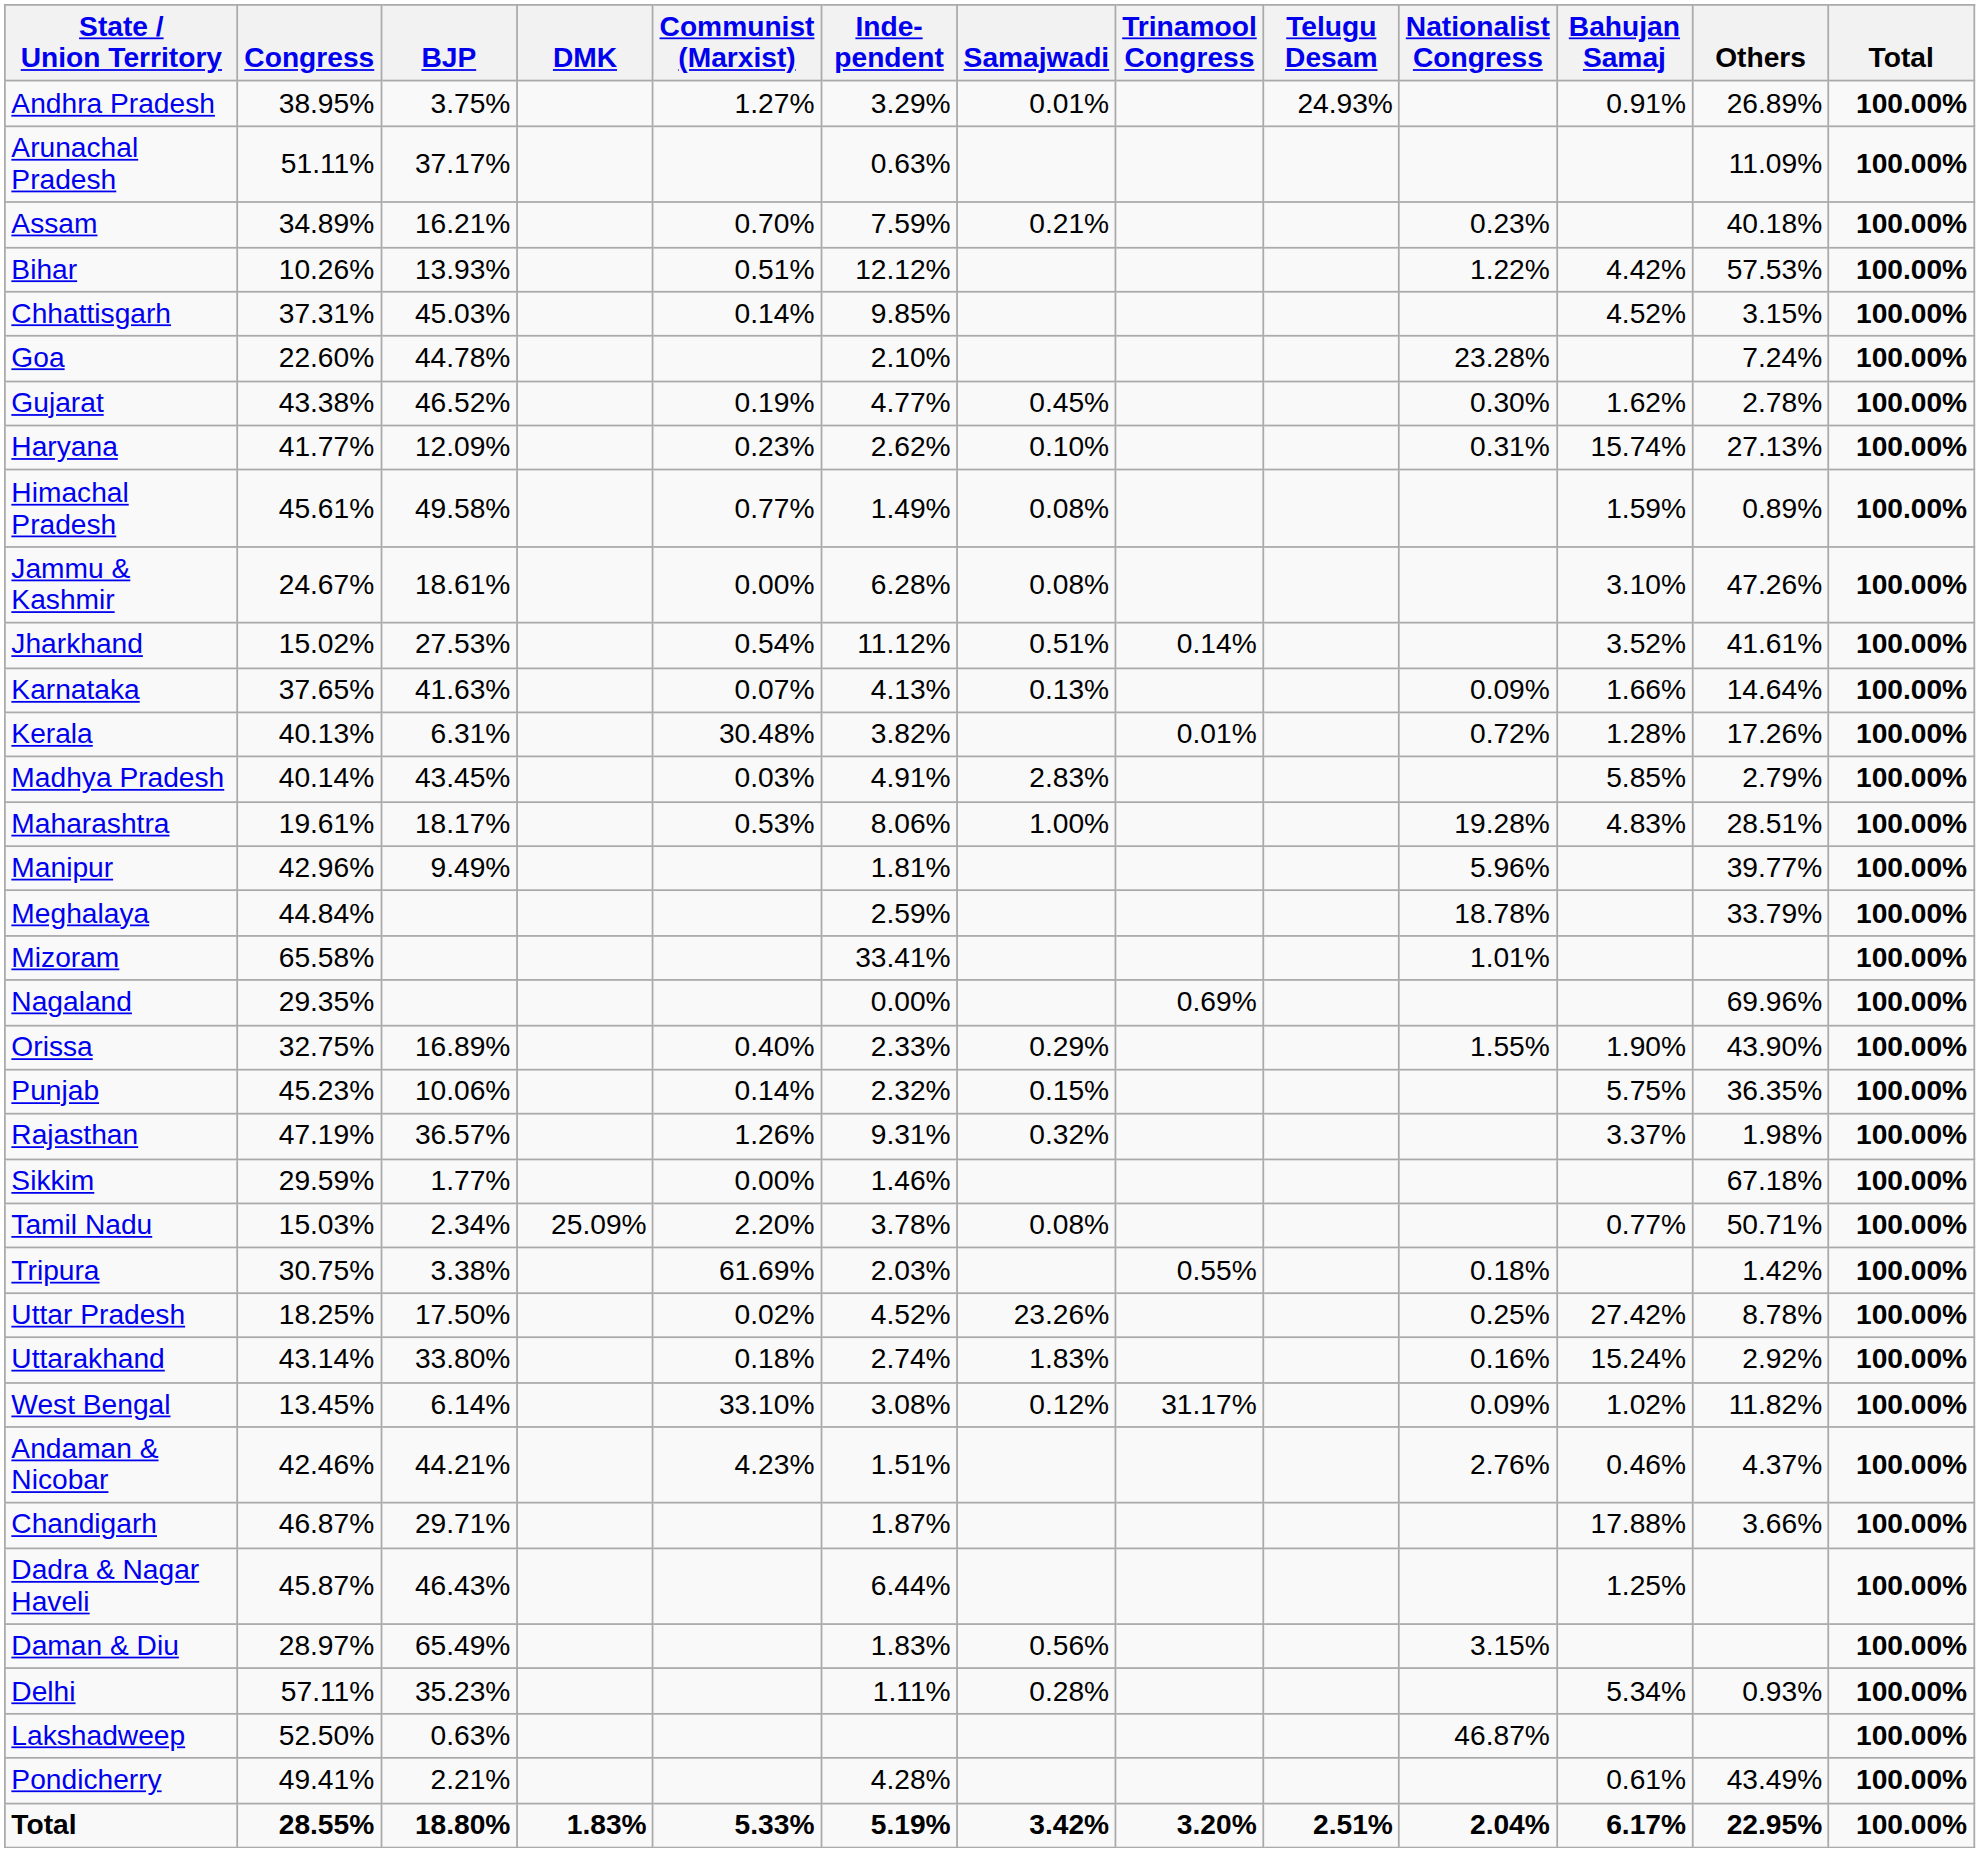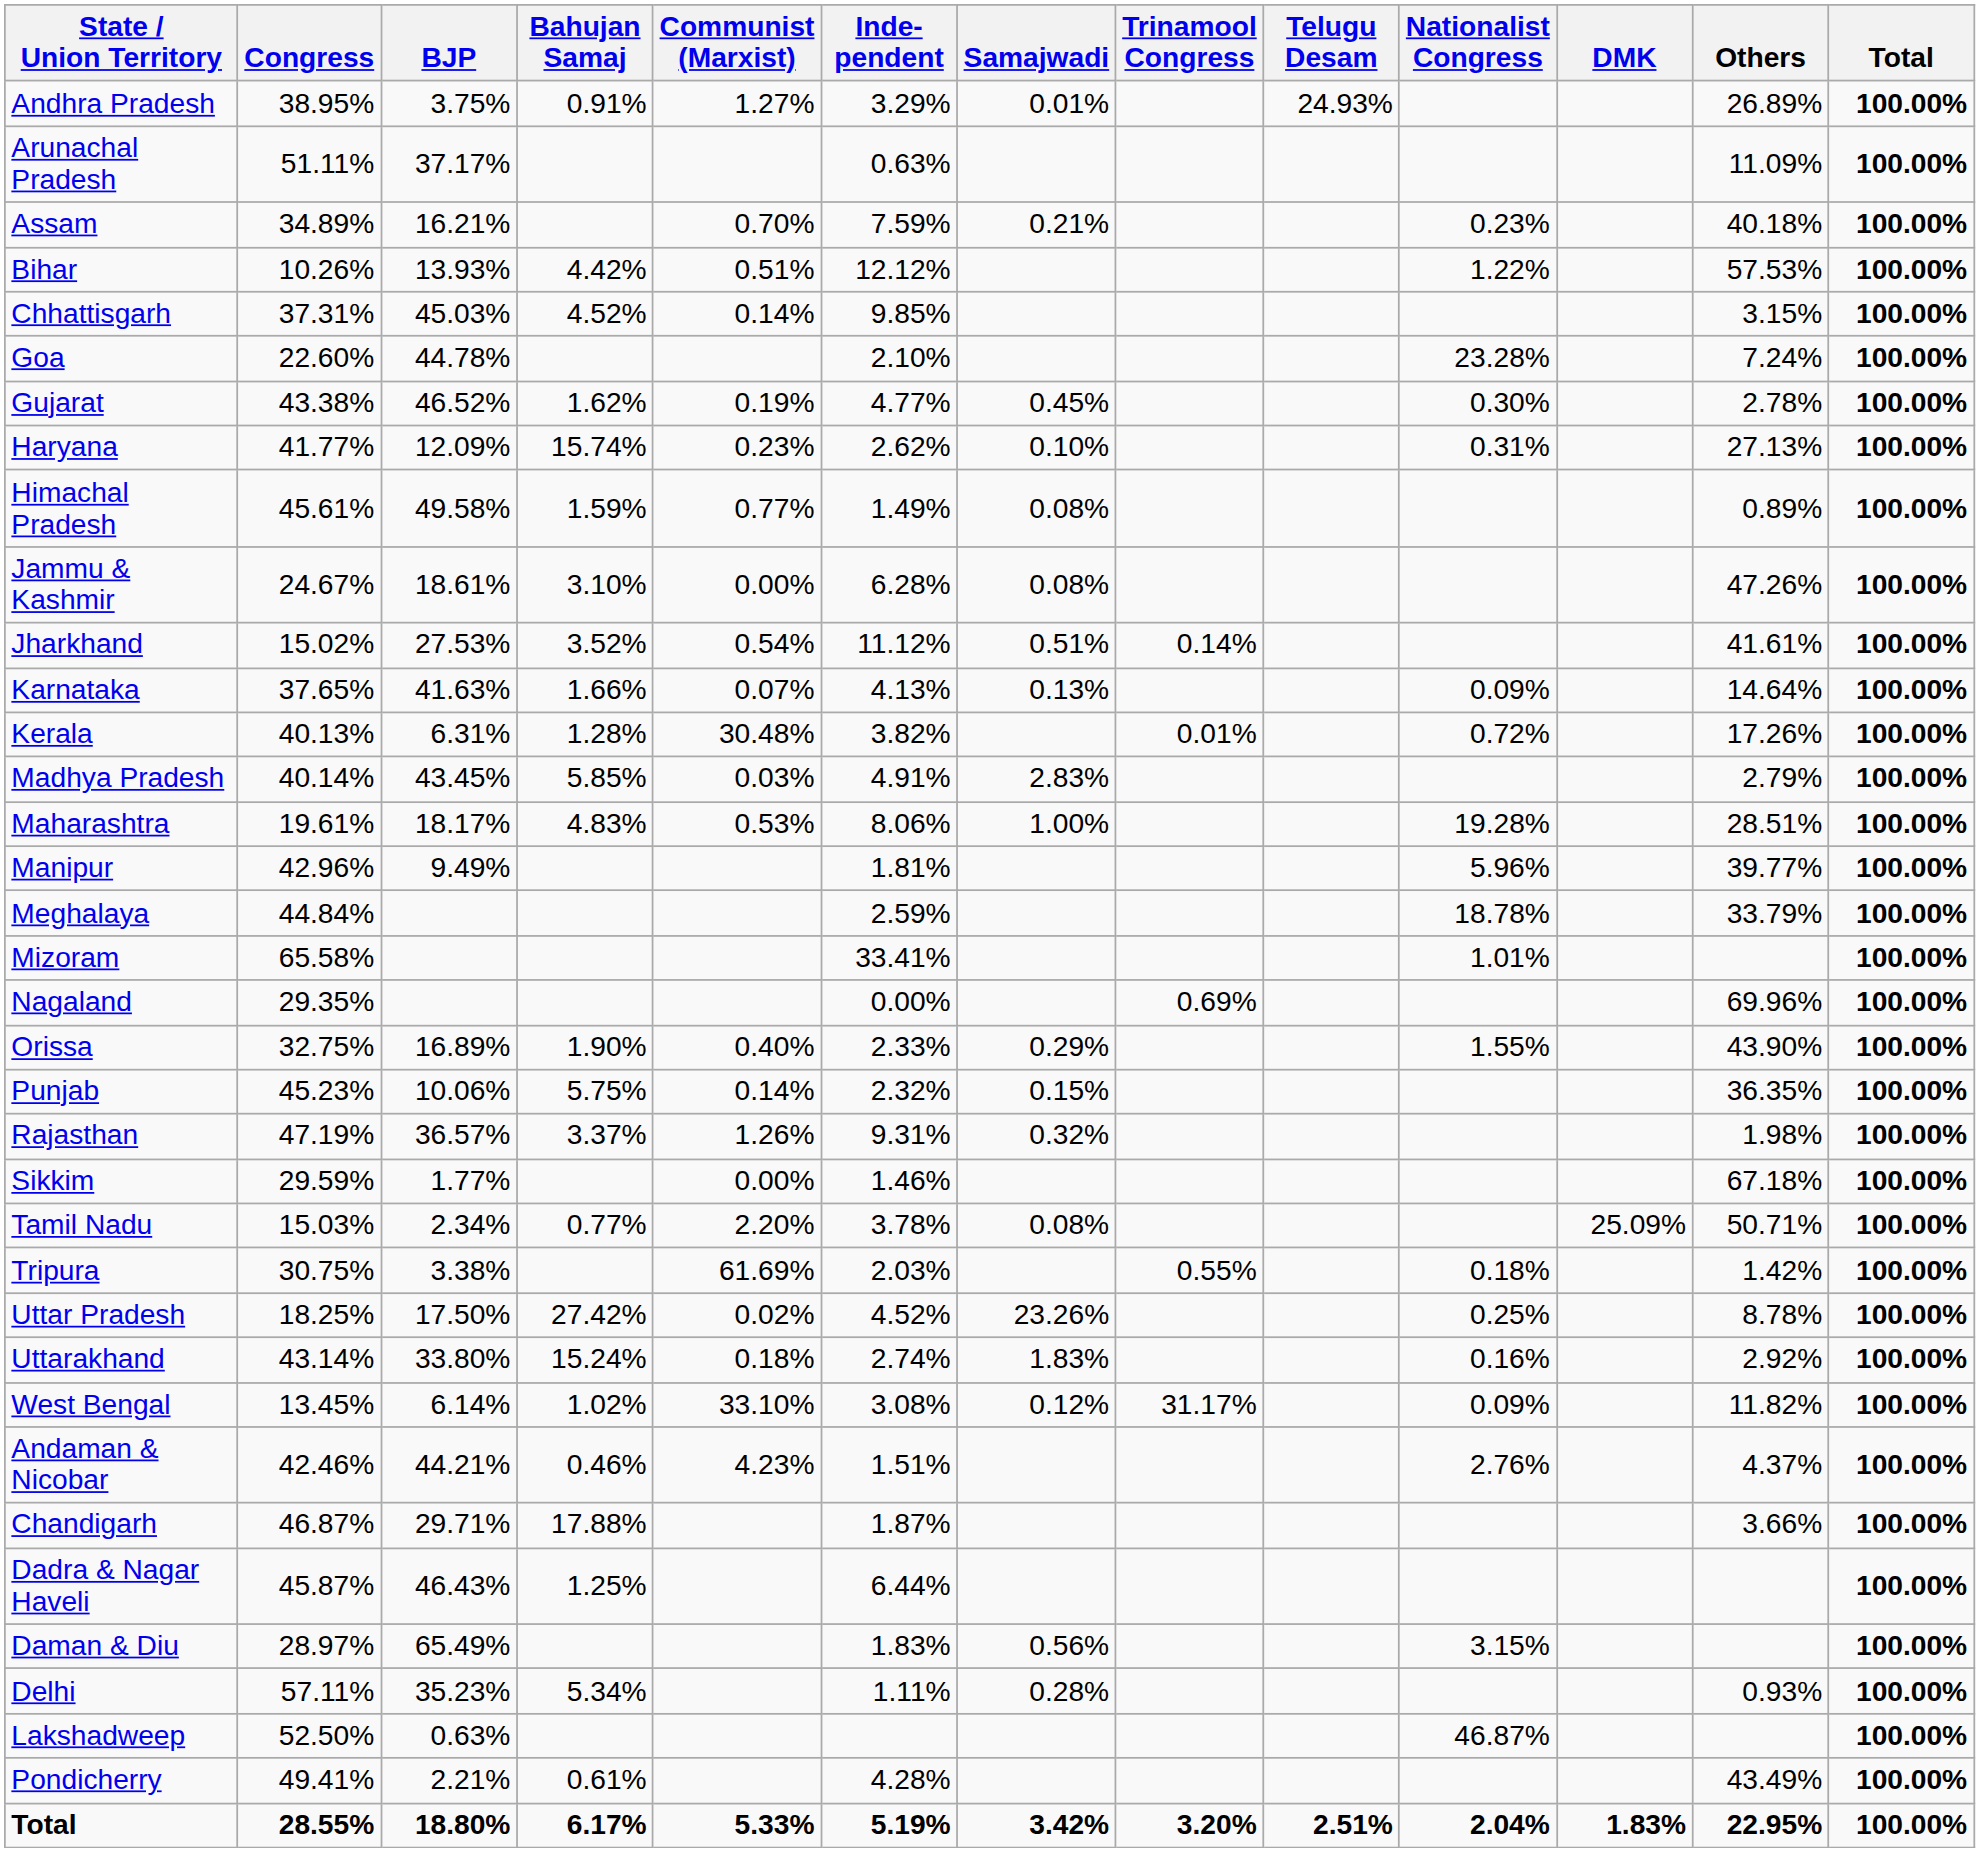columns swapped: Bahujan Samaj <-> DMK
